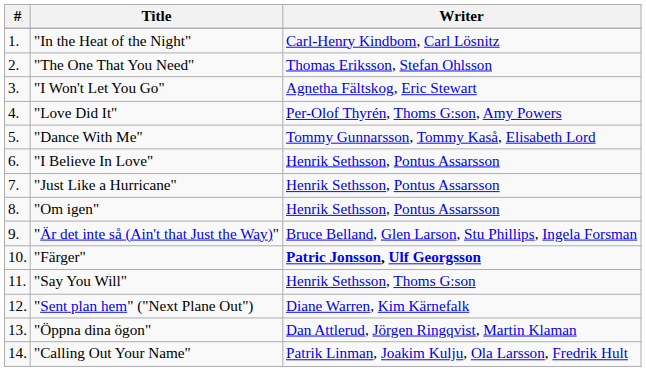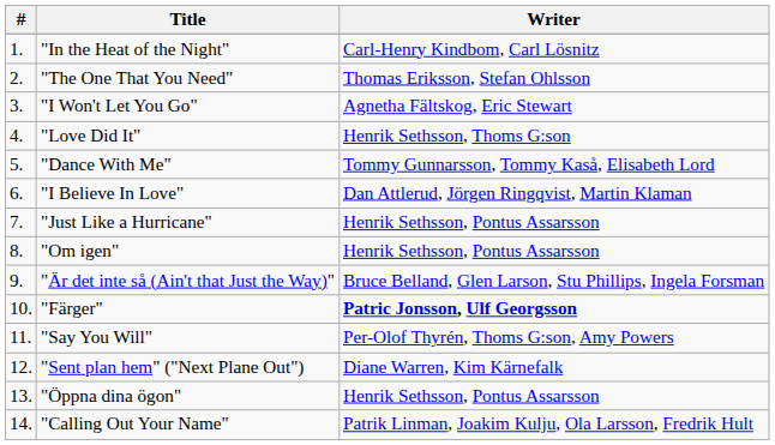"Love Did It" | Writer: Per-Olof Thyrén, Thoms G:son, Amy Powers -> Henrik Sethsson, Thoms G:son
"I Believe In Love" | Writer: Henrik Sethsson, Pontus Assarsson -> Dan Attlerud, Jörgen Ringqvist, Martin Klaman
"Say You Will" | Writer: Henrik Sethsson, Thoms G:son -> Per-Olof Thyrén, Thoms G:son, Amy Powers
"Öppna dina ögon" | Writer: Dan Attlerud, Jörgen Ringqvist, Martin Klaman -> Henrik Sethsson, Pontus Assarsson
